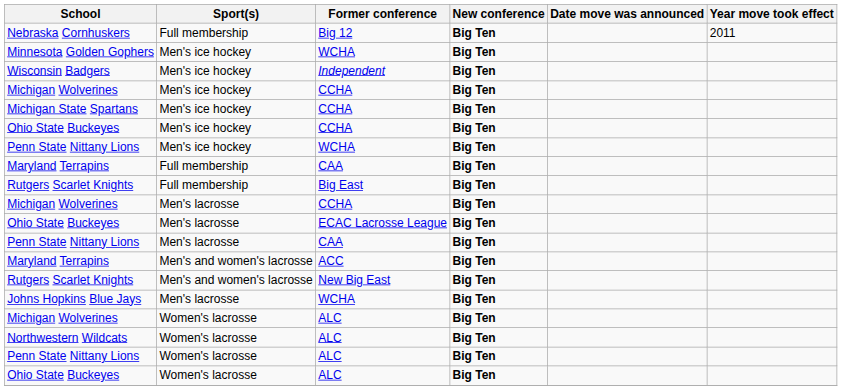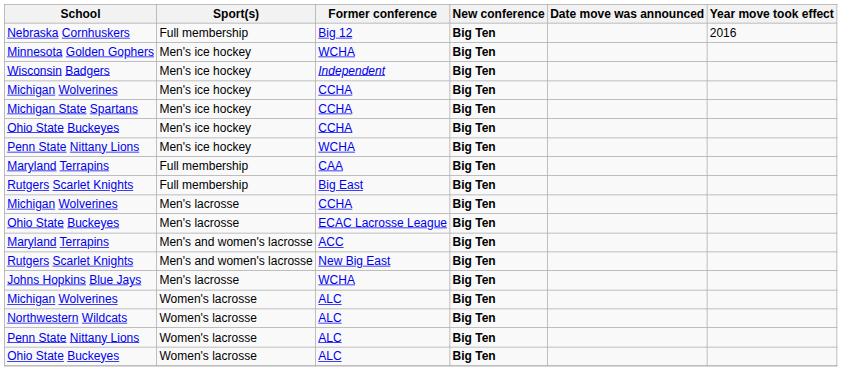Nebraska Cornhuskers | Year move took effect: 2011 -> 2016
- row: Penn State Nittany Lions | Men's lacrosse | CAA | Big Ten
